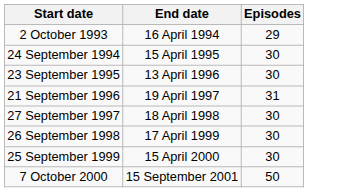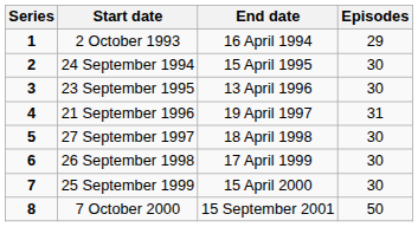+ column: Series | 1 | 2 | 3 | 4 | 5 | 6 | 7 | 8
